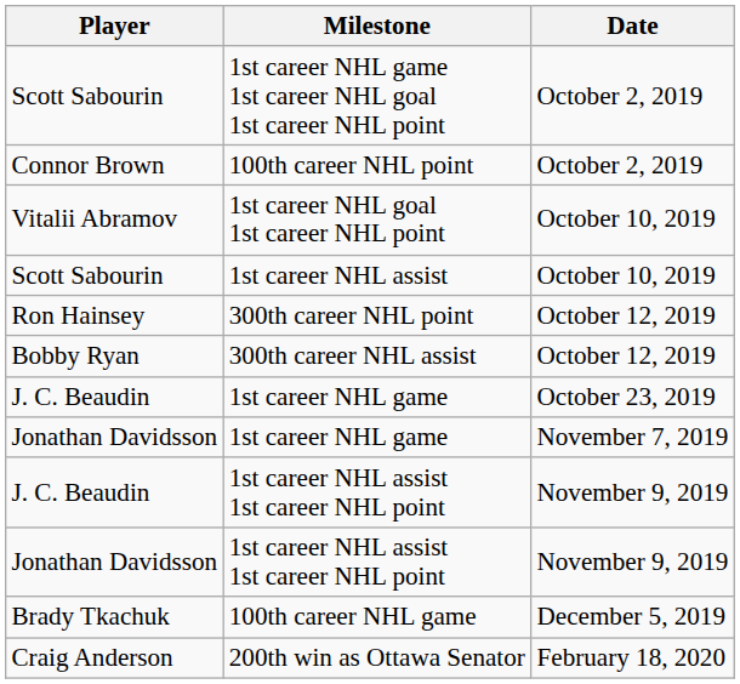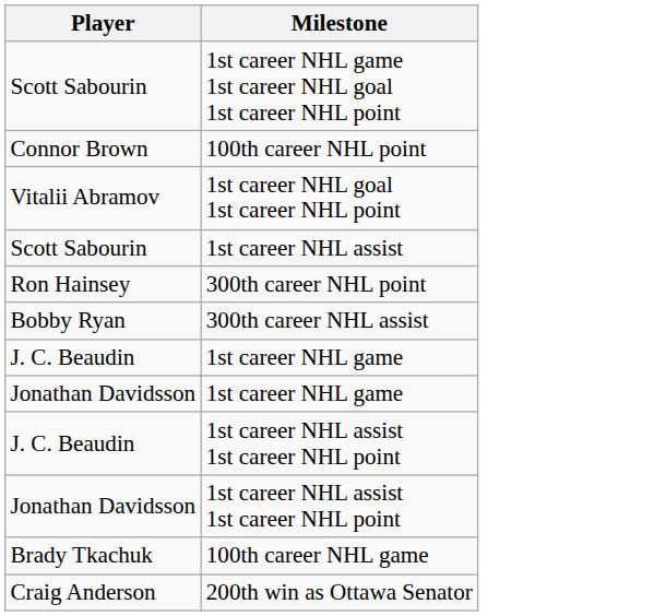- column: Date | October 2, 2019 | October 2, 2019 | October 10, 2019 | October 10, 2019 | October 12, 2019 | October 12, 2019 | October 23, 2019 | November 7, 2019 | November 9, 2019 | November 9, 2019 | December 5, 2019 | February 18, 2020
